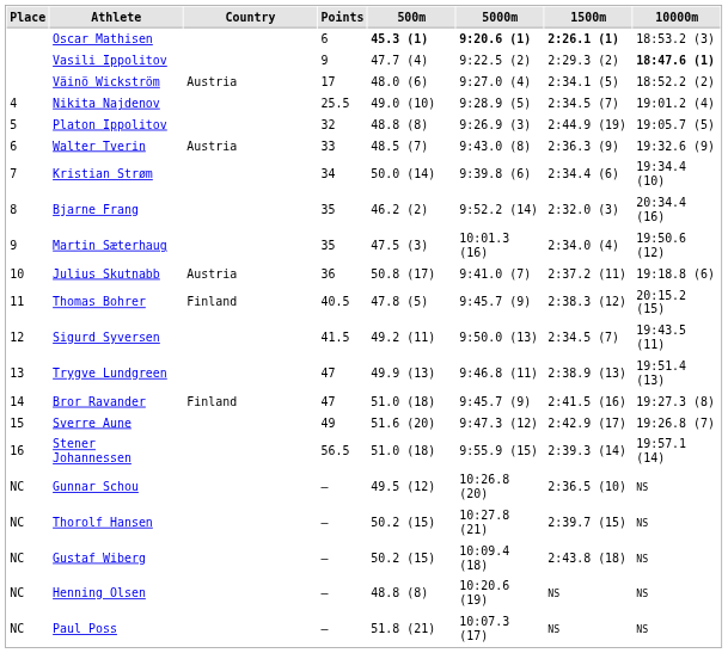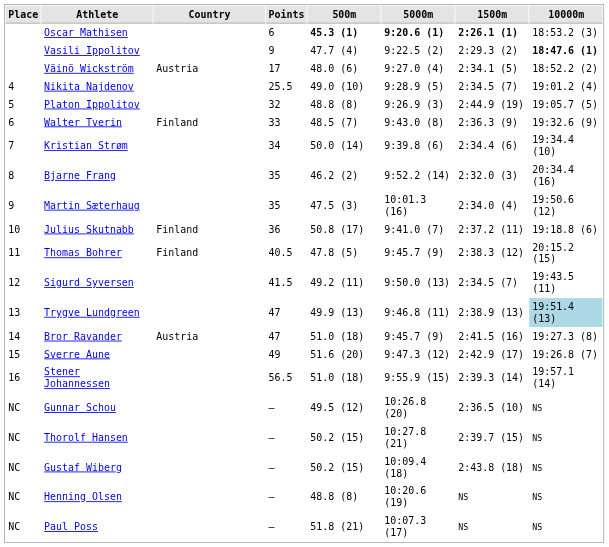Walter Tverin | Country: Austria -> Finland
Julius Skutnabb | Country: Austria -> Finland
Trygve Lundgreen | 10000m: no background -> lightblue background
Bror Ravander | Country: Finland -> Austria
